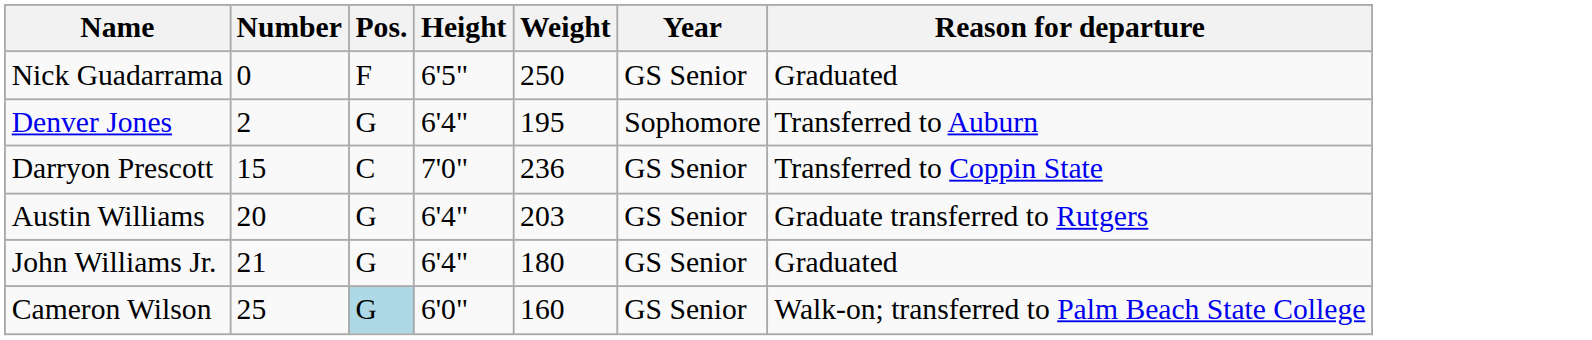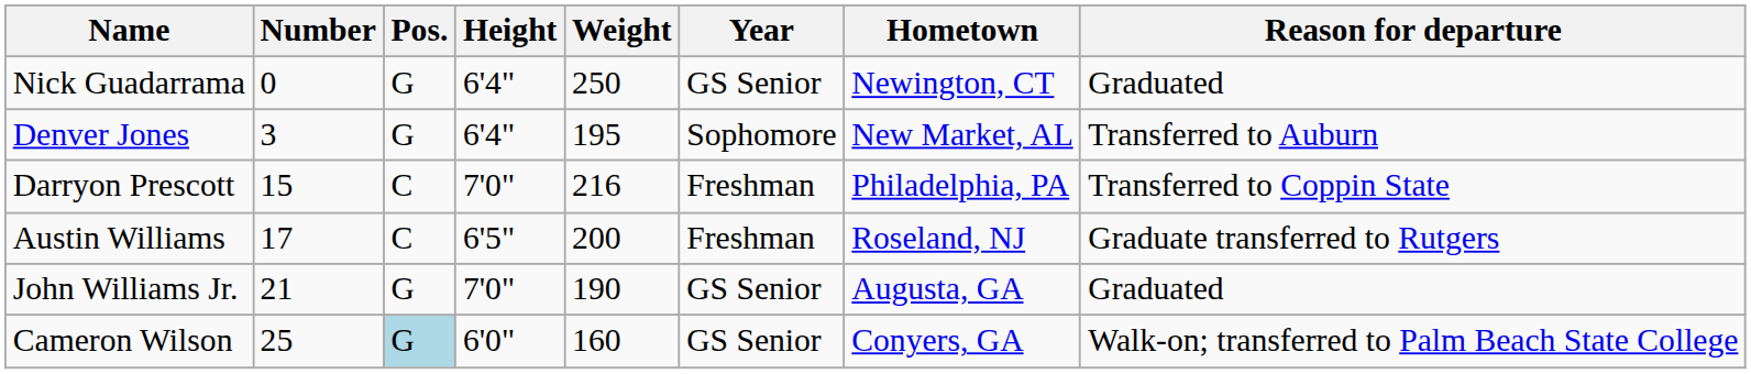+ column: Hometown | Newington, CT | New Market, AL | Philadelphia, PA | Roseland, NJ | Augusta, GA | Conyers, GA
Nick Guadarrama | Pos.: F -> G
Nick Guadarrama | Height: 6'5" -> 6'4"
Denver Jones | Number: 2 -> 3
Darryon Prescott | Weight: 236 -> 216
Darryon Prescott | Year: GS Senior -> Freshman
Austin Williams | Number: 20 -> 17
Austin Williams | Pos.: G -> C
Austin Williams | Height: 6'4" -> 6'5"
Austin Williams | Weight: 203 -> 200
Austin Williams | Year: GS Senior -> Freshman
John Williams Jr. | Height: 6'4" -> 7'0"
John Williams Jr. | Weight: 180 -> 190
